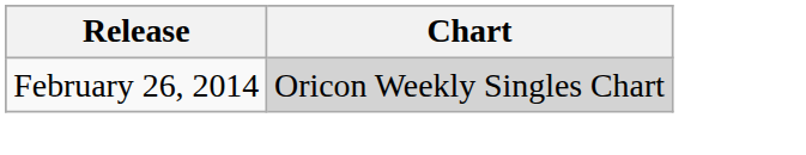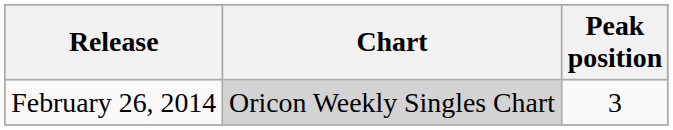+ column: Peak position | 3
